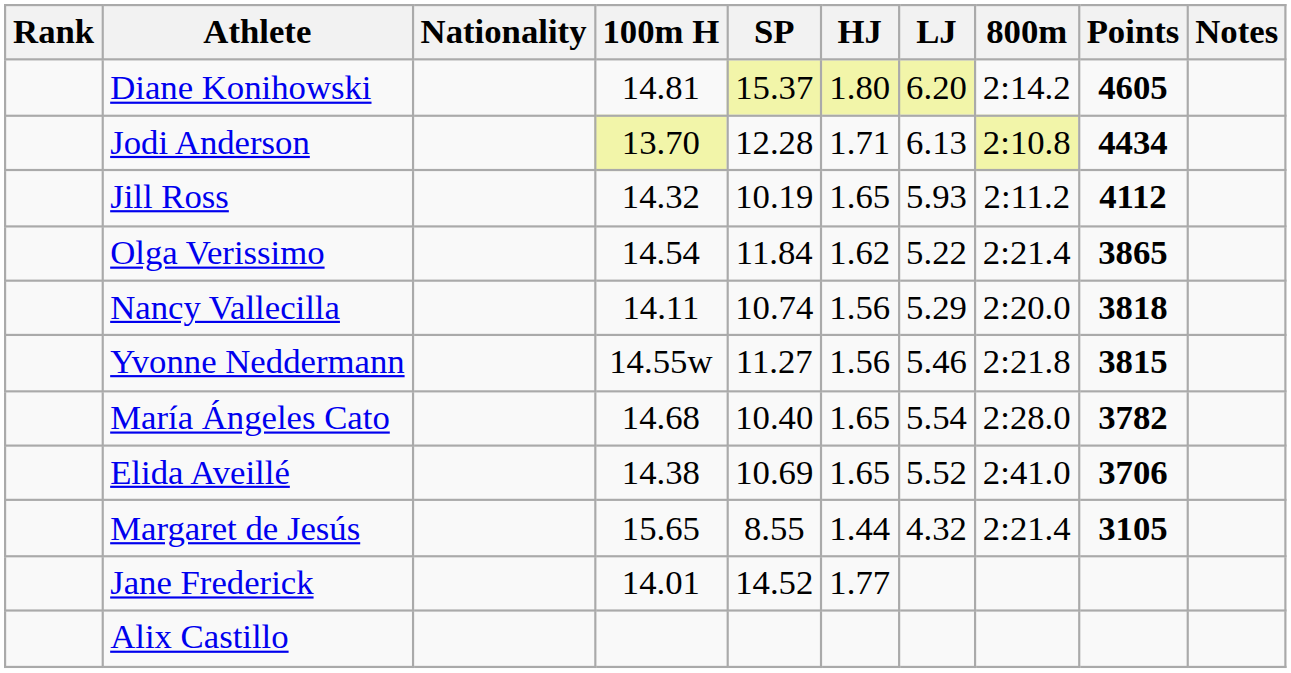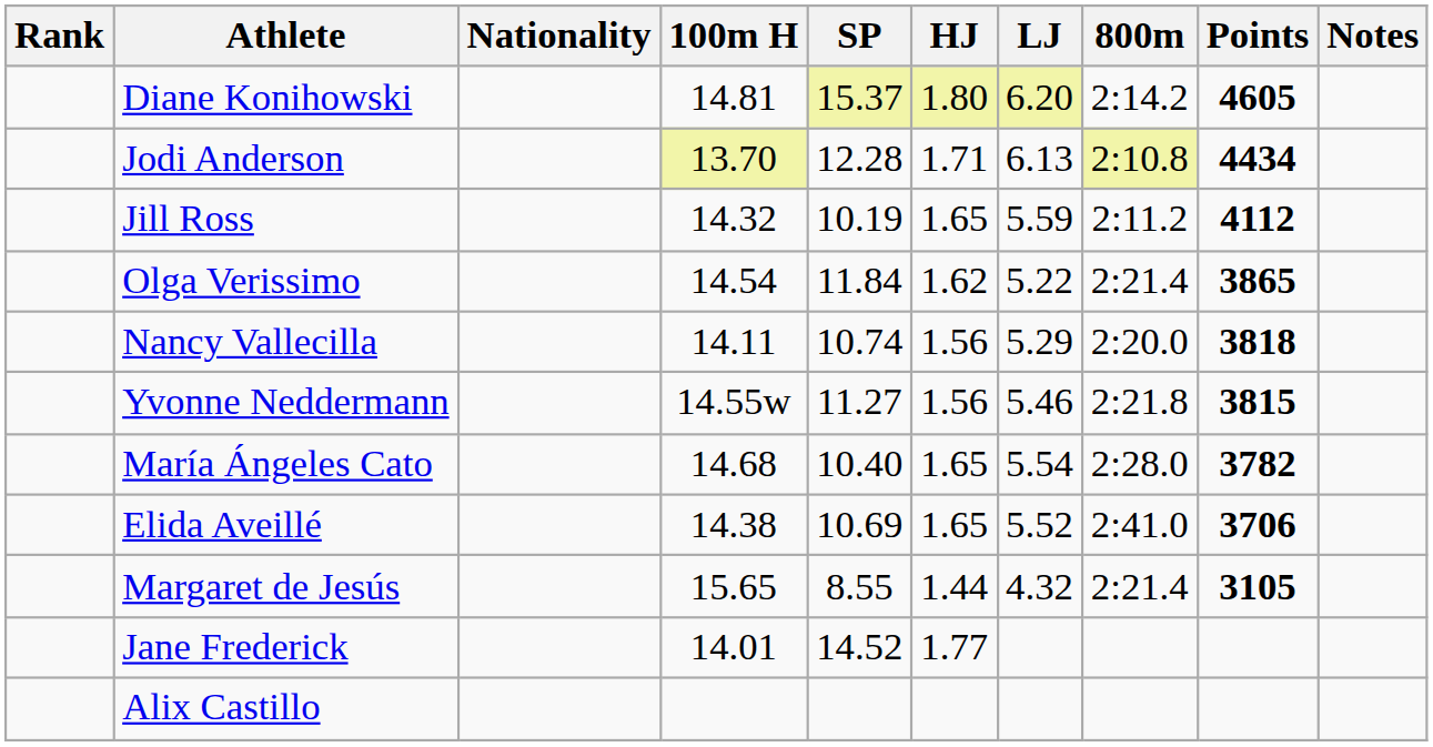Jill Ross | LJ: 5.93 -> 5.59
